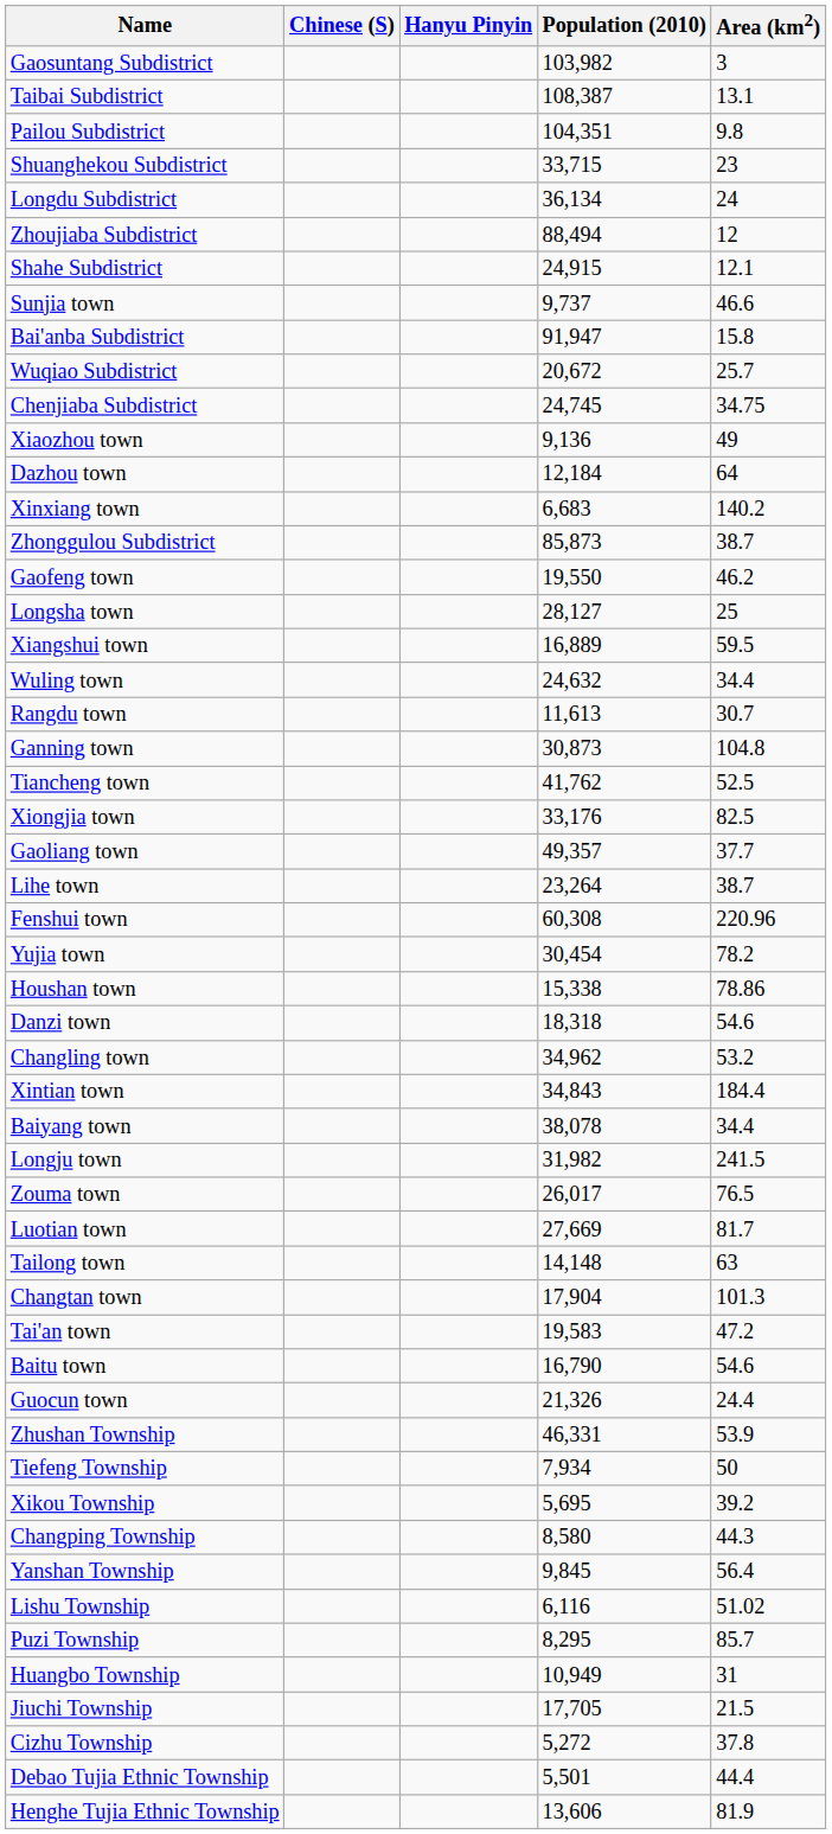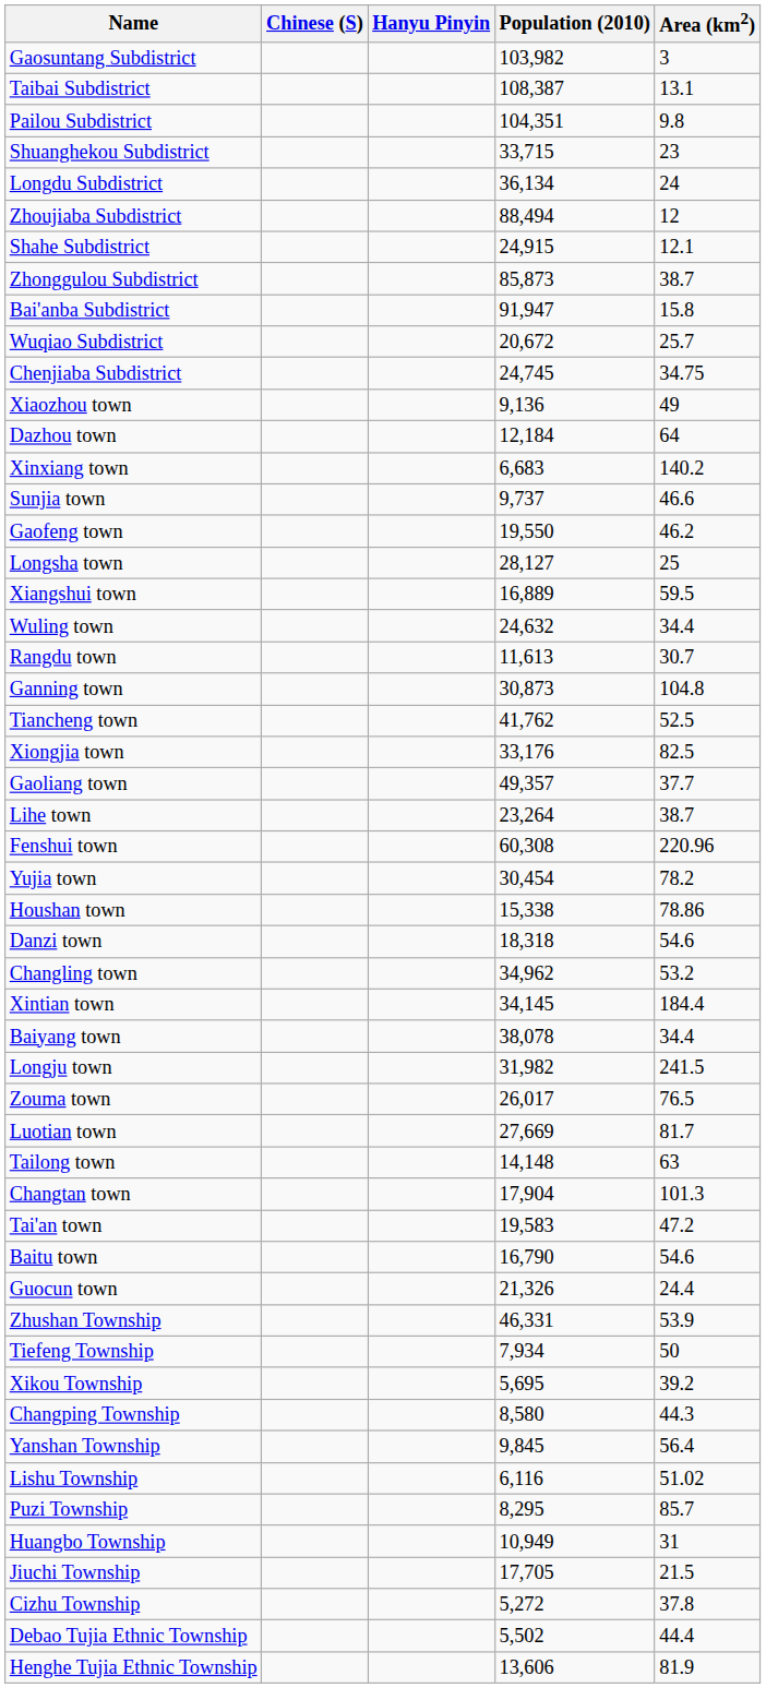rows swapped: Zhonggulou Subdistrict <-> Sunjia town
Xintian town | Population (2010): 34,843 -> 34,145
Debao Tujia Ethnic Township | Population (2010): 5,501 -> 5,502
